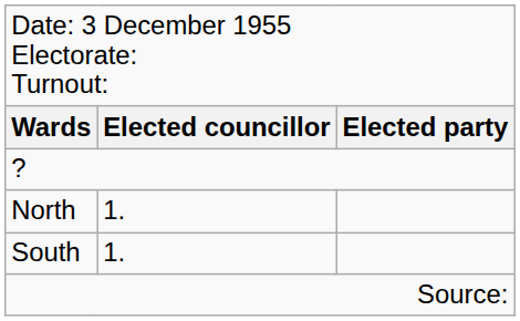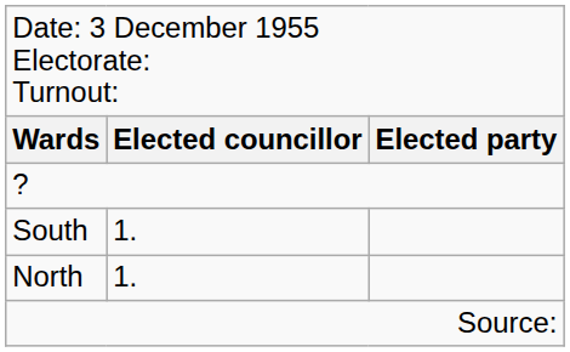rows swapped: North <-> South
